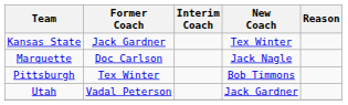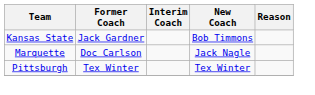Kansas State | New Coach: Tex Winter -> Bob Timmons
Pittsburgh | New Coach: Bob Timmons -> Tex Winter
- row: Utah | Vadal Peterson | Jack Gardner
